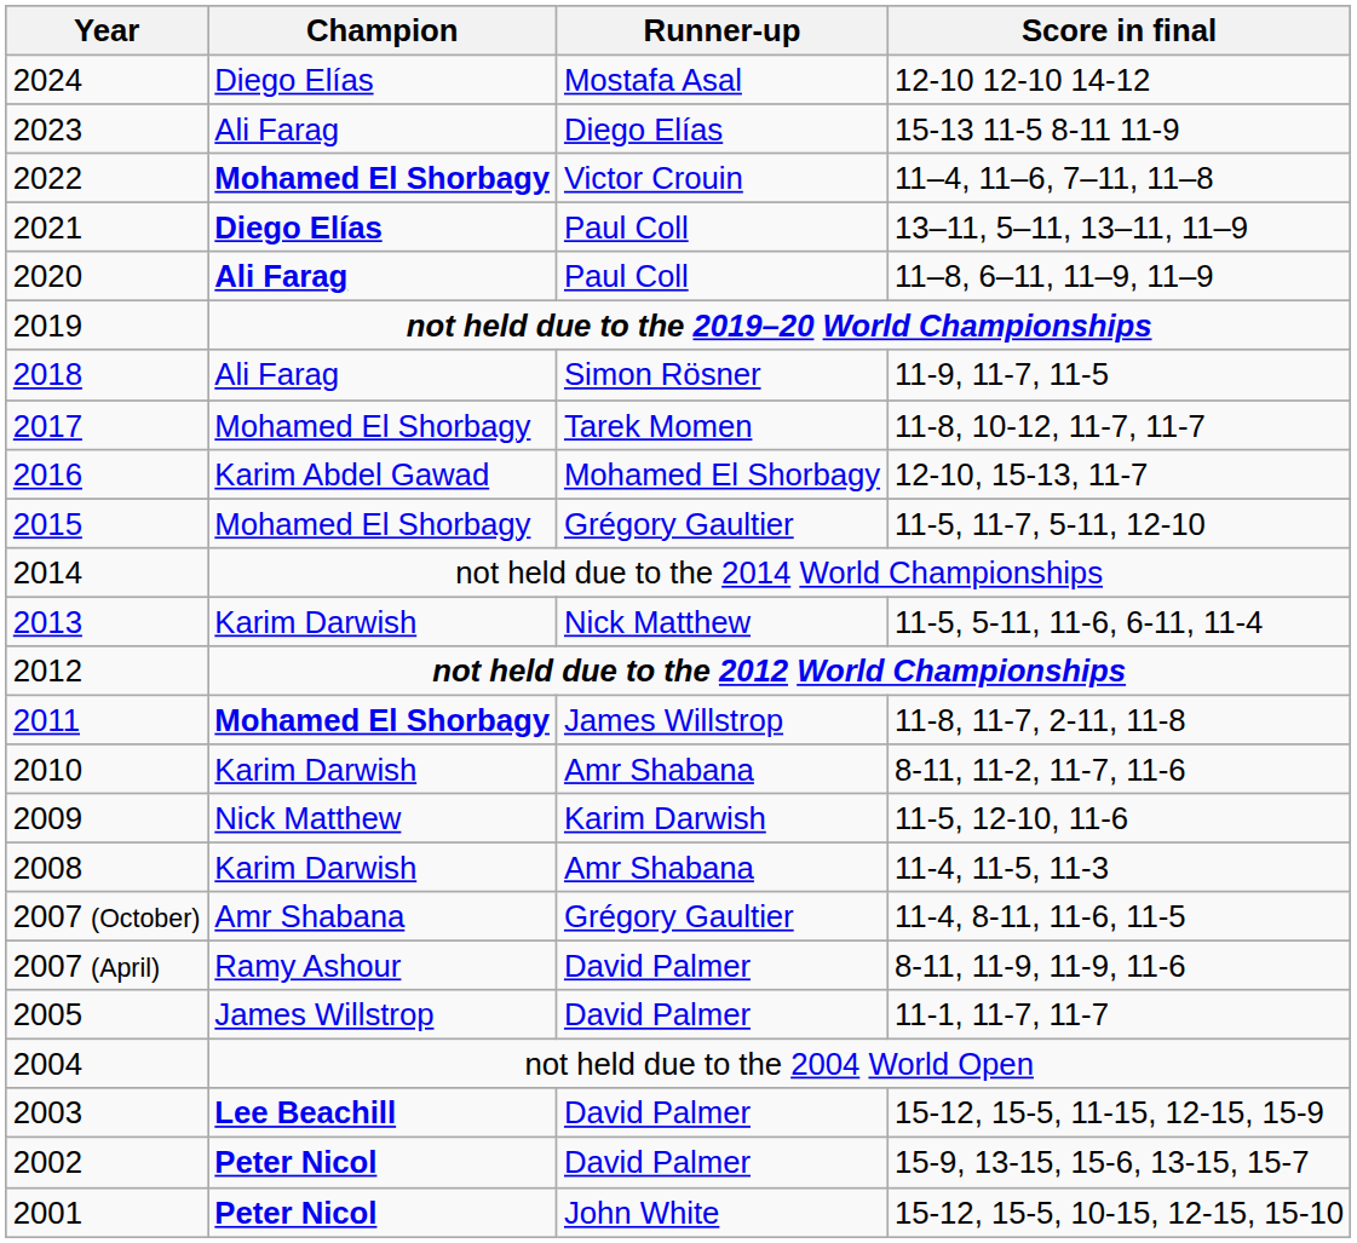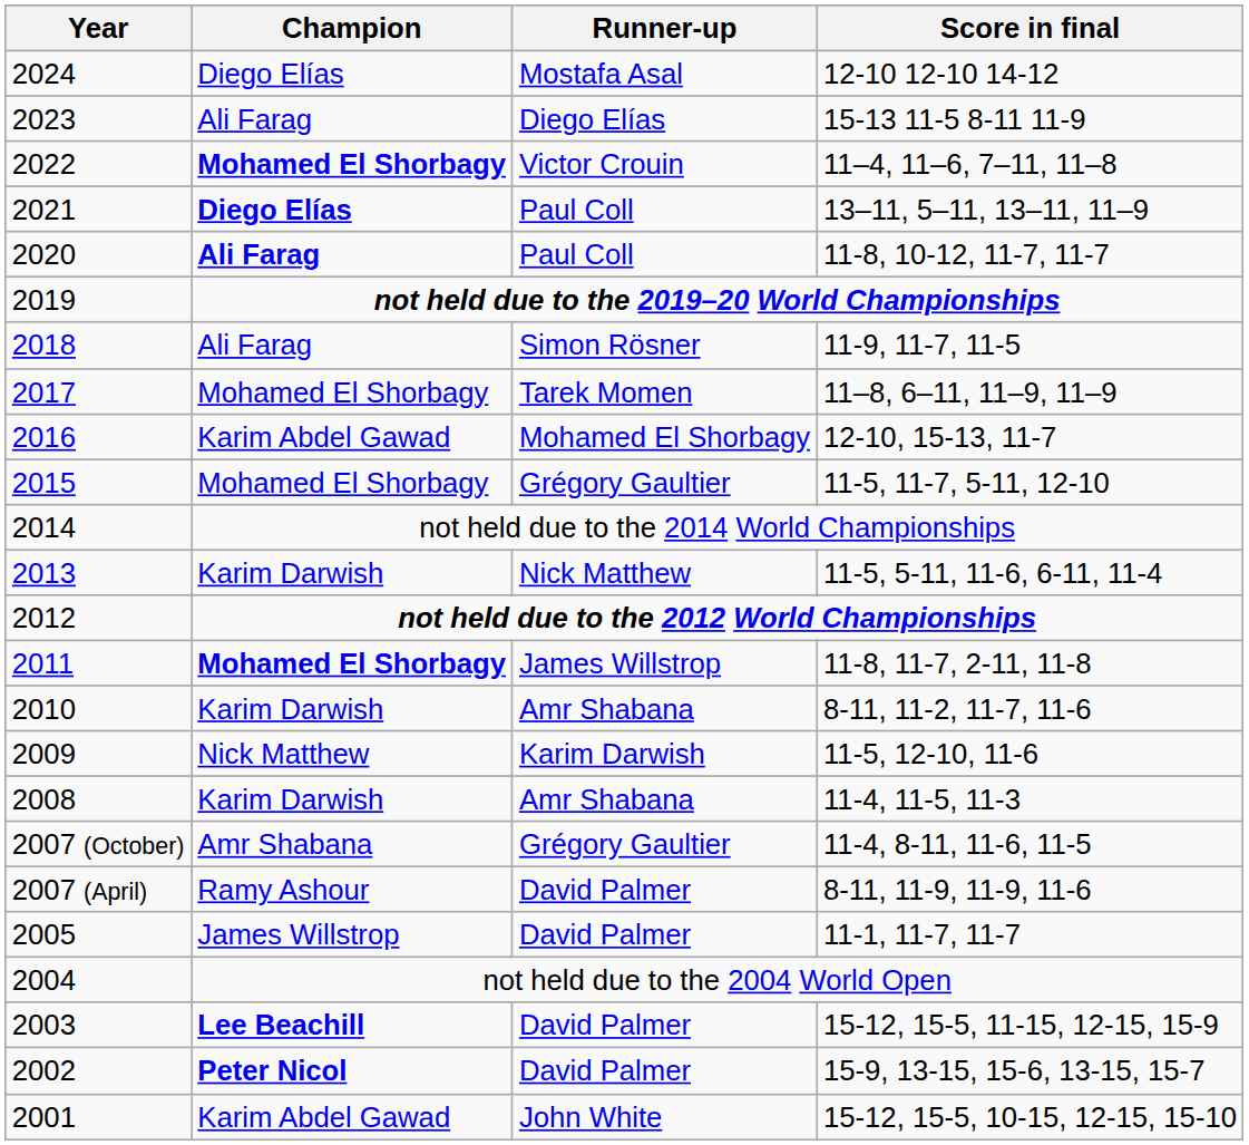2020 | Score in final: 11–8, 6–11, 11–9, 11–9 -> 11-8, 10-12, 11-7, 11-7
2017 | Score in final: 11-8, 10-12, 11-7, 11-7 -> 11–8, 6–11, 11–9, 11–9
2001 | Champion: Peter Nicol -> Karim Abdel Gawad
